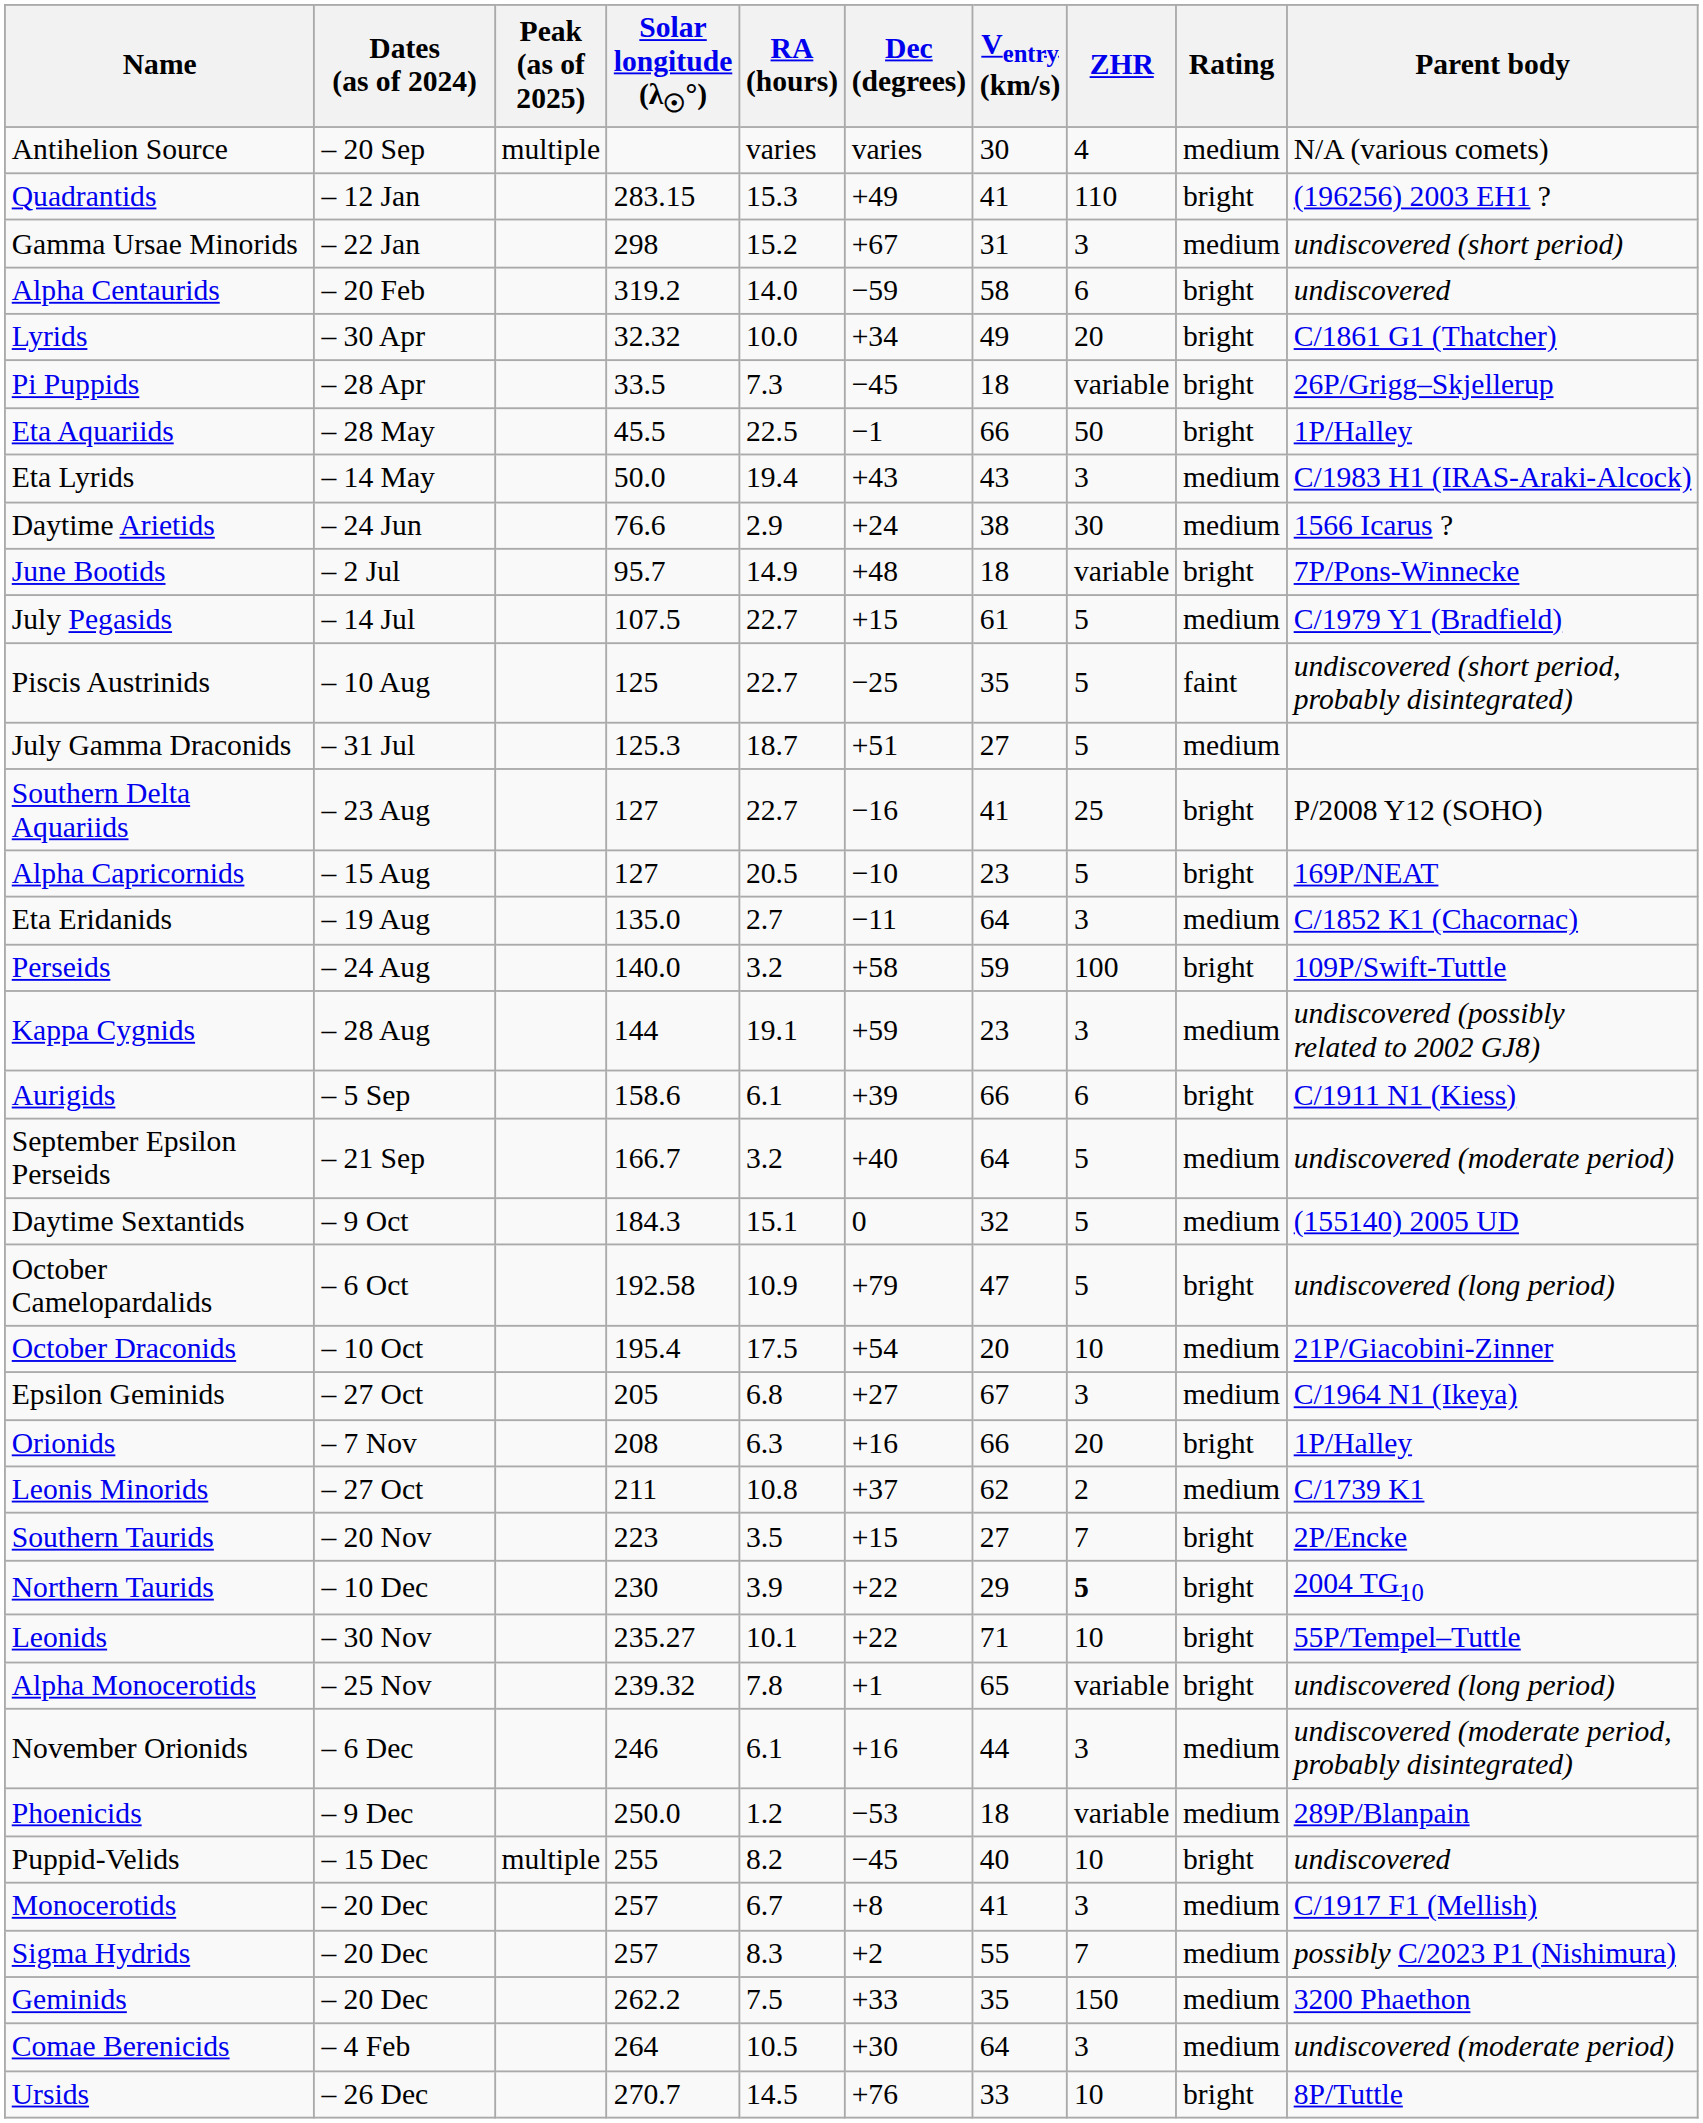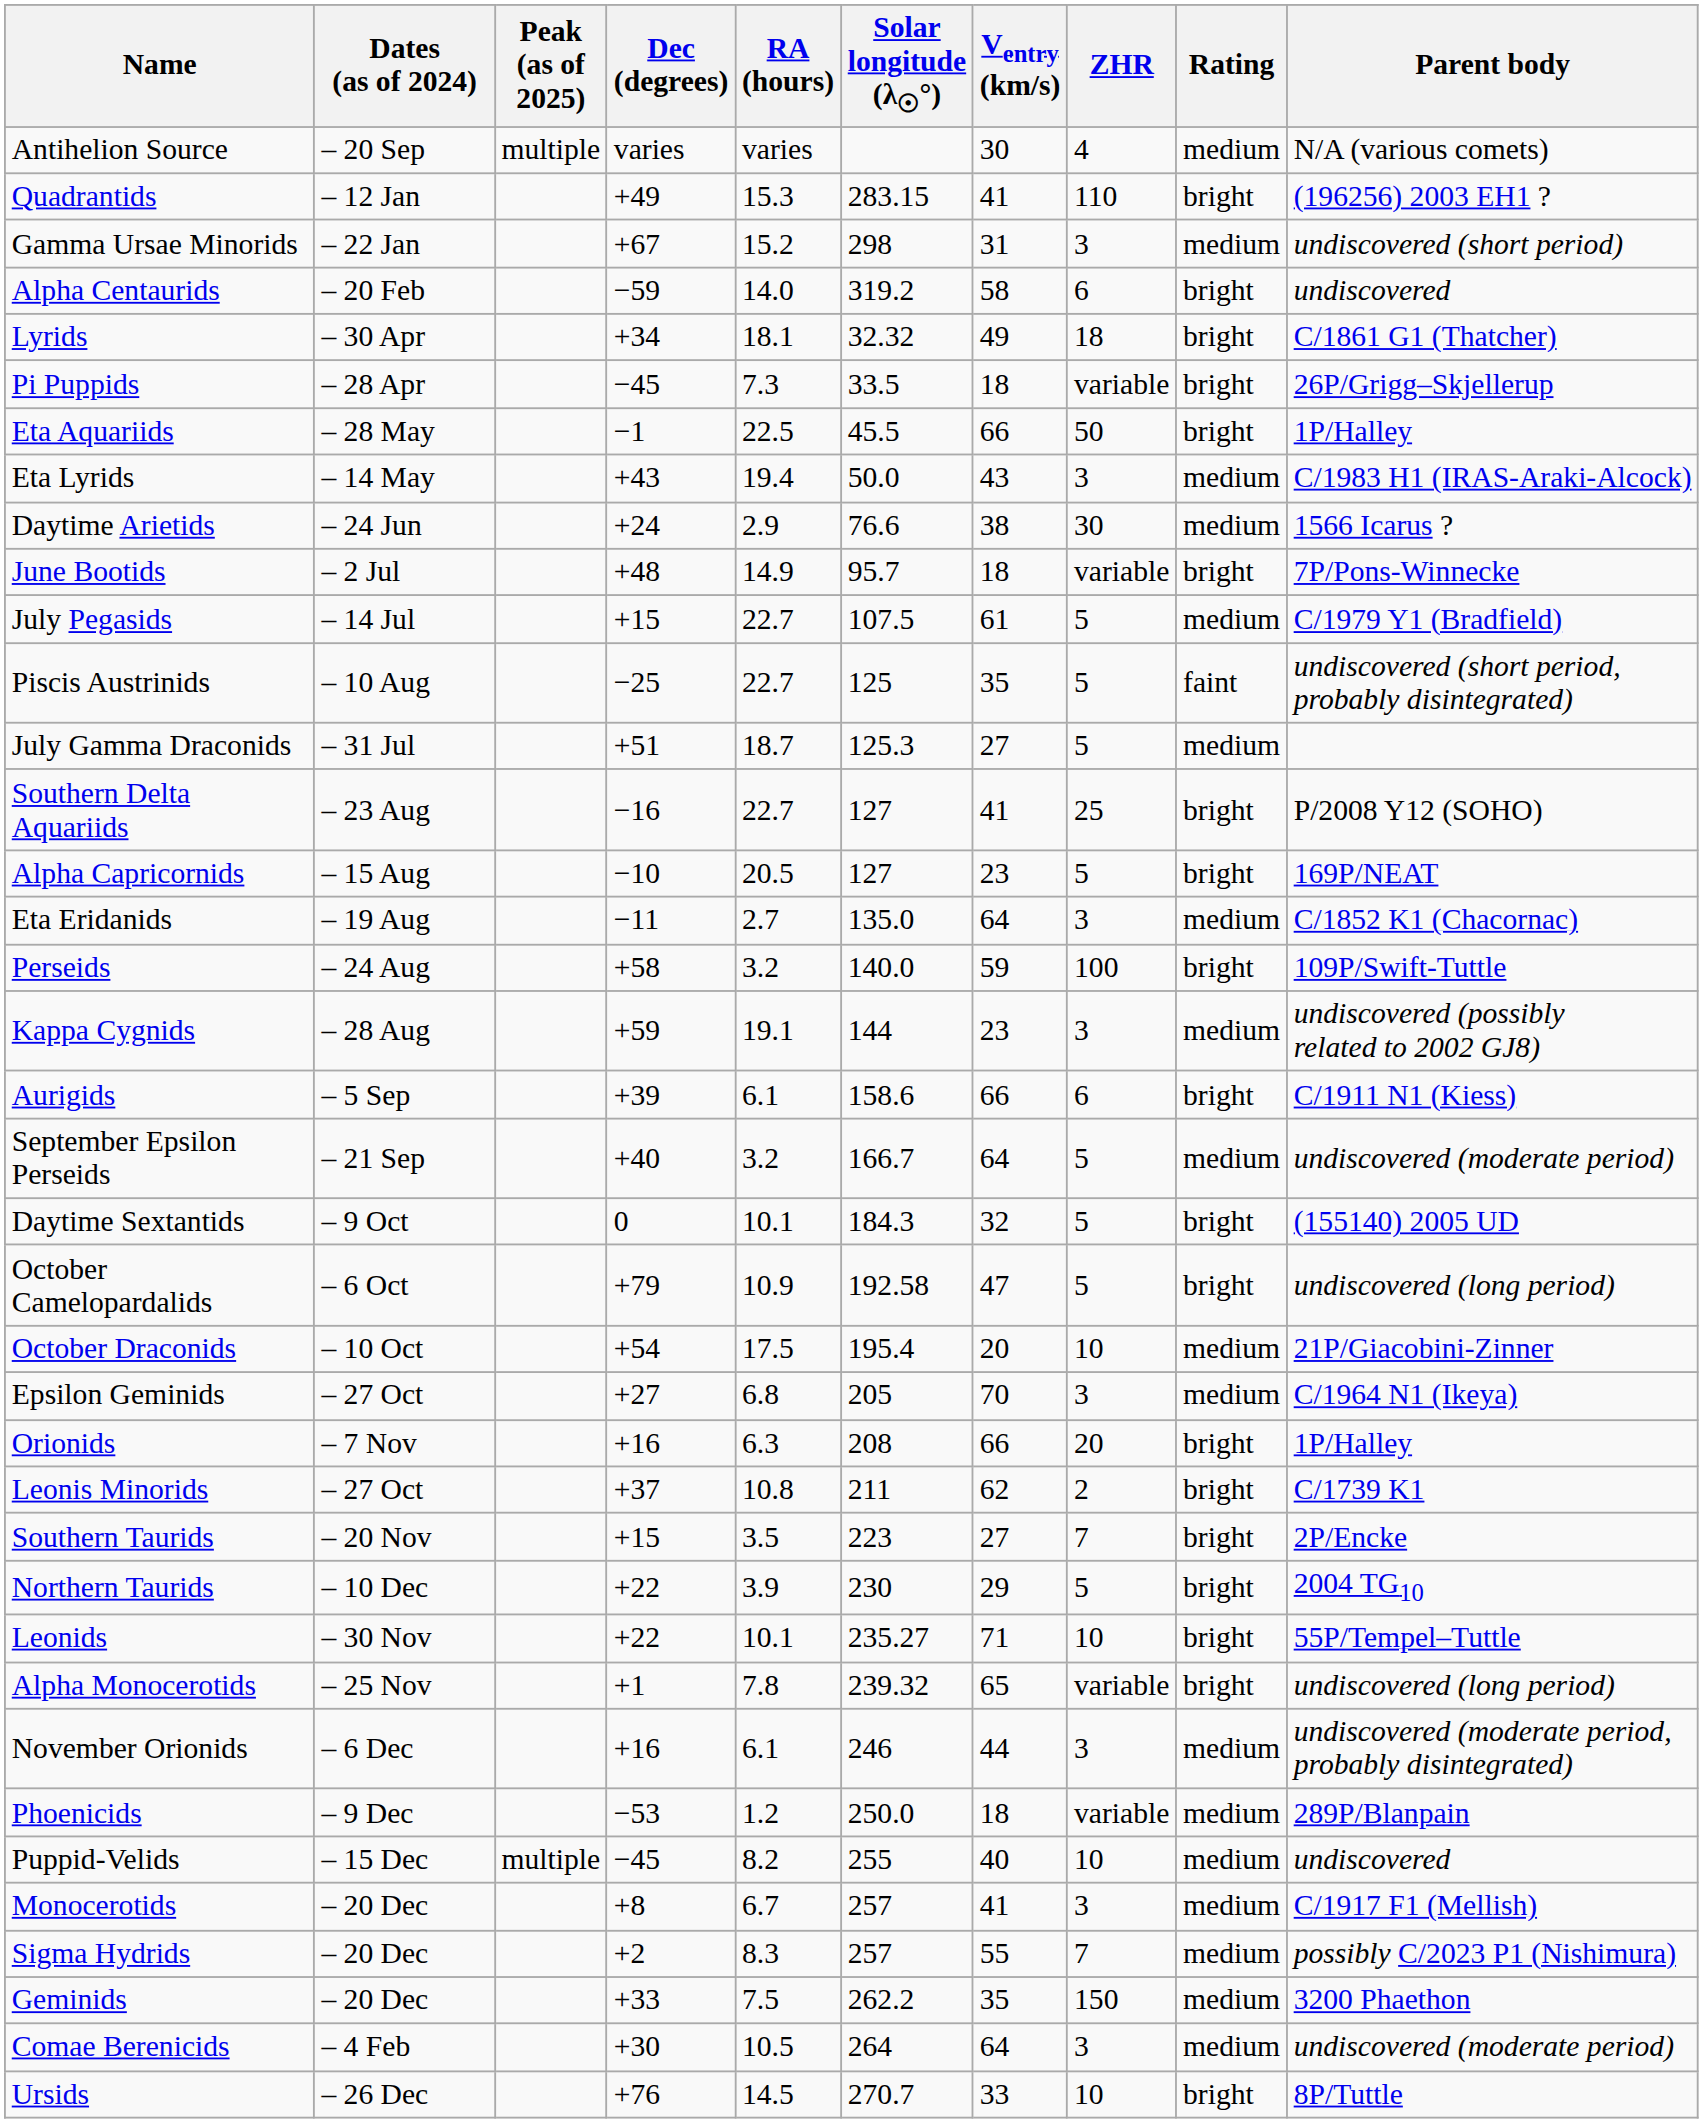columns swapped: Solar longitude (λ☉°) <-> Dec (degrees)
Lyrids | RA (hours): 10.0 -> 18.1
Lyrids | ZHR: 20 -> 18
Daytime Sextantids | RA (hours): 15.1 -> 10.1
Daytime Sextantids | Rating: medium -> bright
Epsilon Geminids | Ventry (km/s): 67 -> 70
Leonis Minorids | Rating: medium -> bright
Northern Taurids | ZHR: bold -> normal
Puppid-Velids | Rating: bright -> medium
